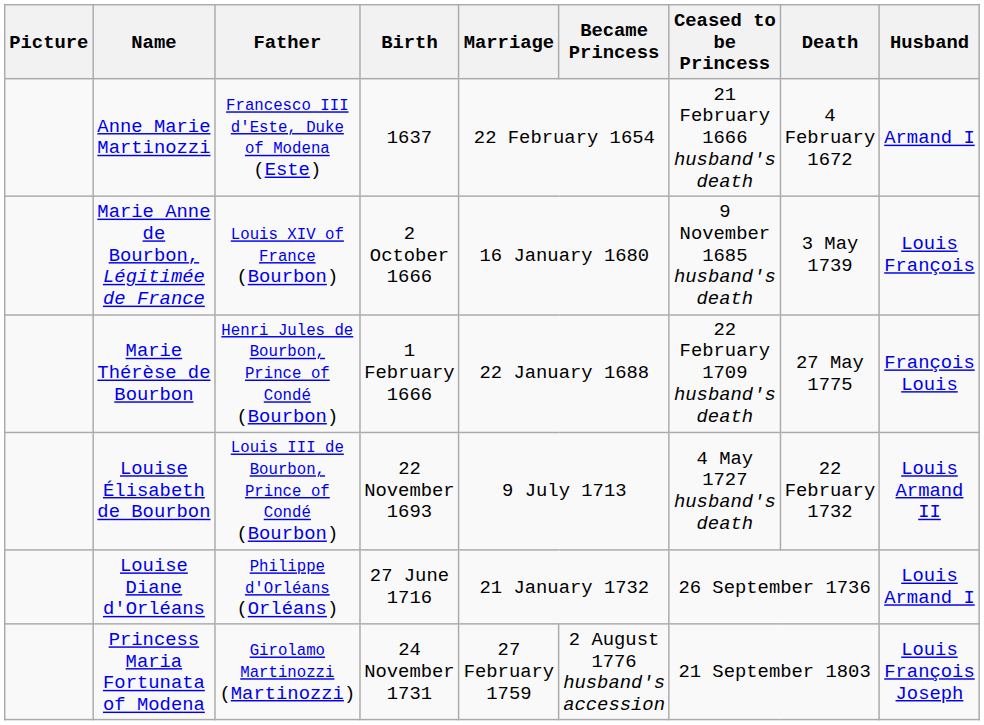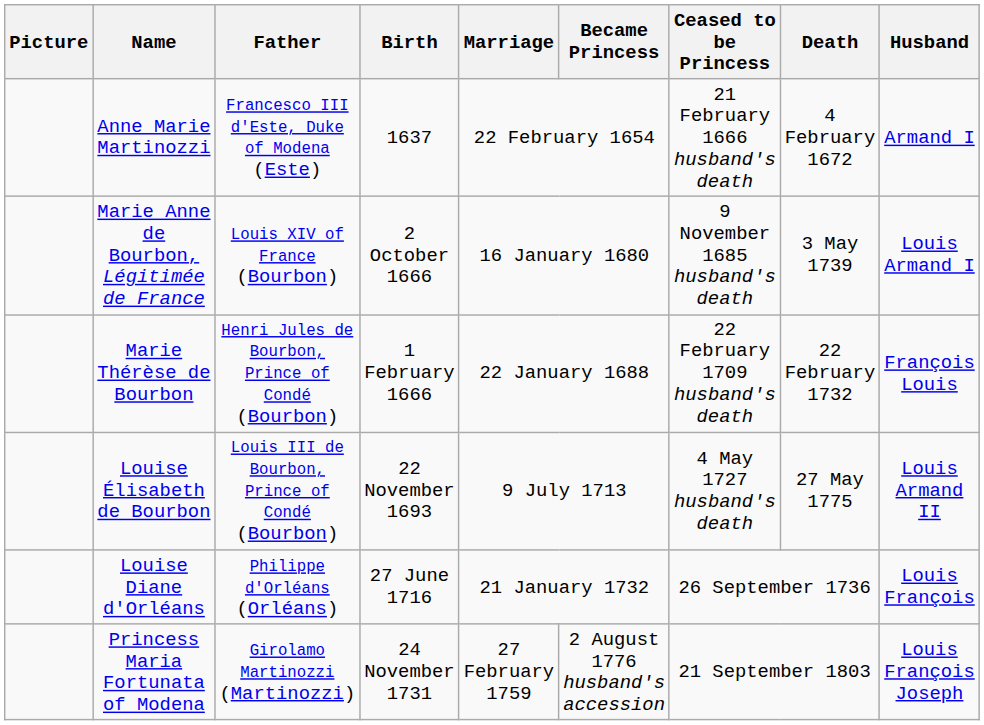Marie Anne de Bourbon, Légitimée de France | Husband: Louis François -> Louis Armand I
Marie Thérèse de Bourbon | Death: 27 May 1775 -> 22 February 1732
Louise Élisabeth de Bourbon | Death: 22 February 1732 -> 27 May 1775
Louise Diane d'Orléans | Husband: Louis Armand I -> Louis François
